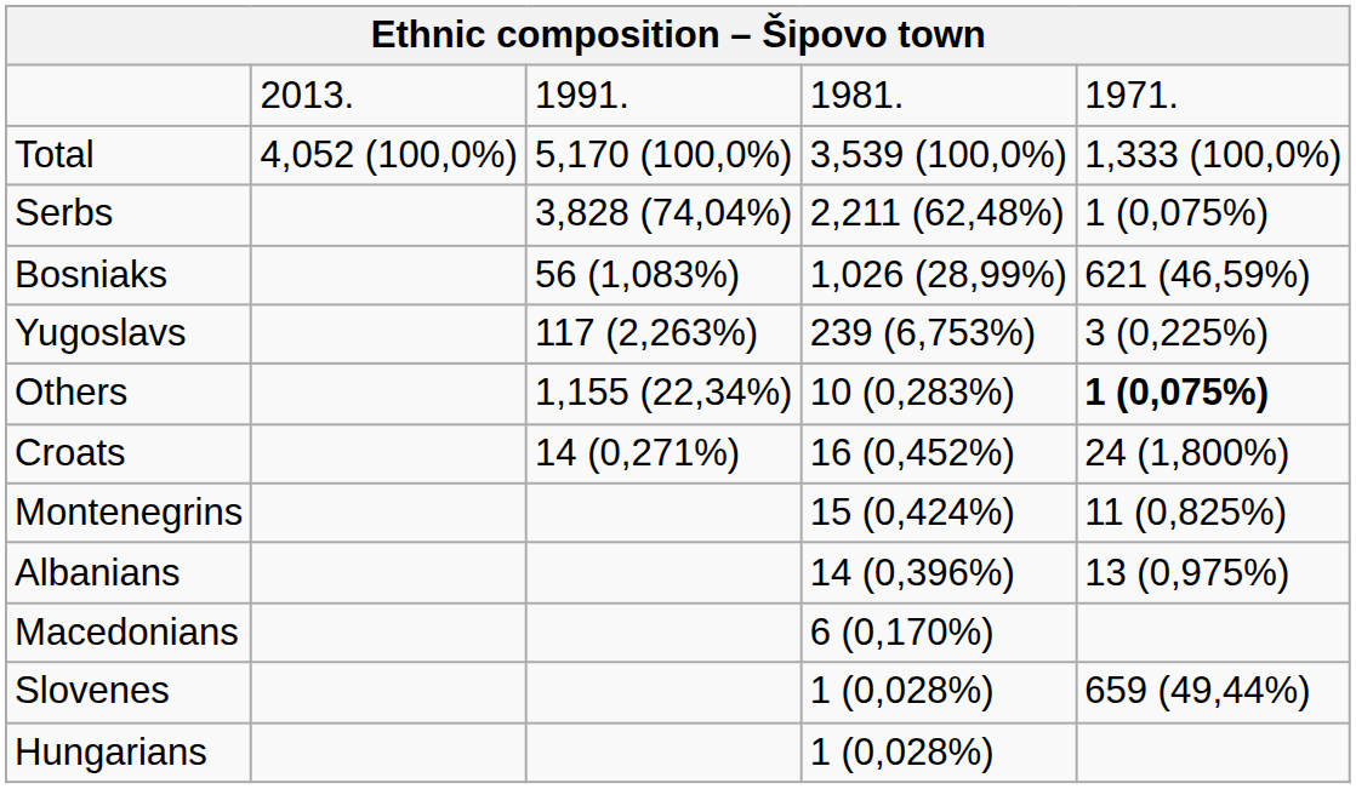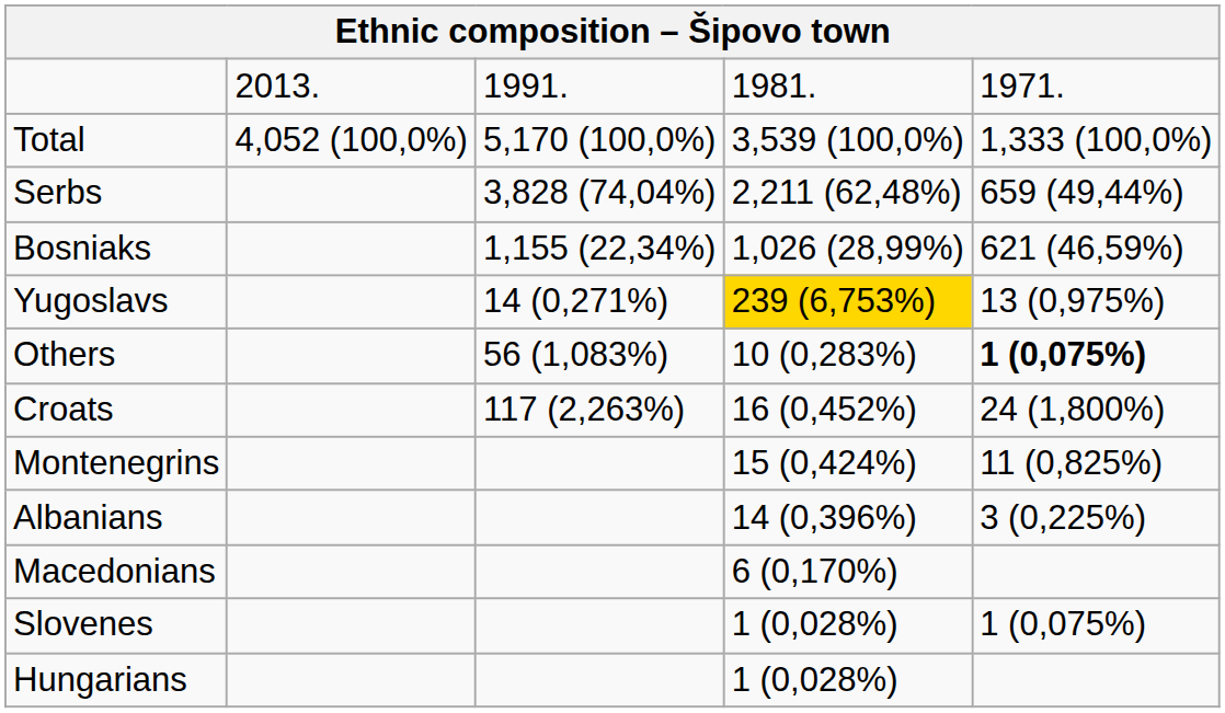Serbs | column 5: 1 (0,075%) -> 659 (49,44%)
Bosniaks | column 3: 56 (1,083%) -> 1,155 (22,34%)
Yugoslavs | column 3: 117 (2,263%) -> 14 (0,271%)
Yugoslavs | column 4: no background -> gold background
Yugoslavs | column 5: 3 (0,225%) -> 13 (0,975%)
Others | column 3: 1,155 (22,34%) -> 56 (1,083%)
Croats | column 3: 14 (0,271%) -> 117 (2,263%)
Albanians | column 5: 13 (0,975%) -> 3 (0,225%)
Slovenes | column 5: 659 (49,44%) -> 1 (0,075%)
